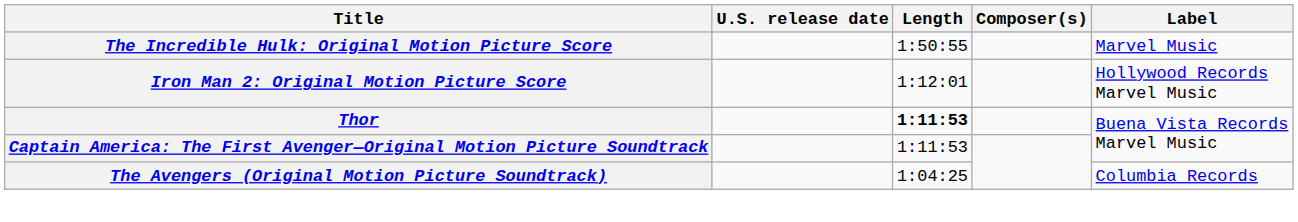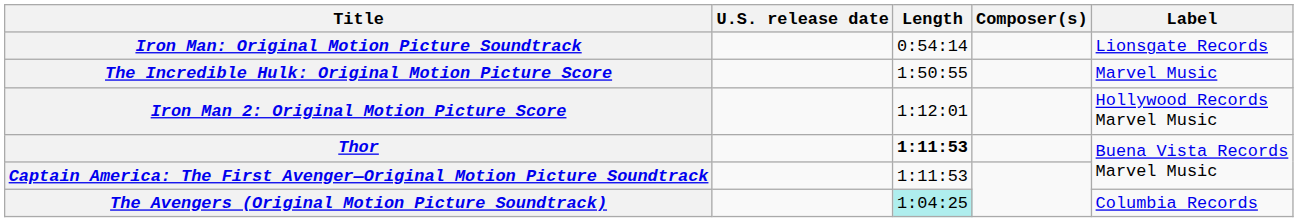+ row: Iron Man: Original Motion Picture Soundtrack | 0:54:14 | Lionsgate Records
The Avengers (Original Motion Picture Soundtrack) | Length: no background -> paleturquoise background
